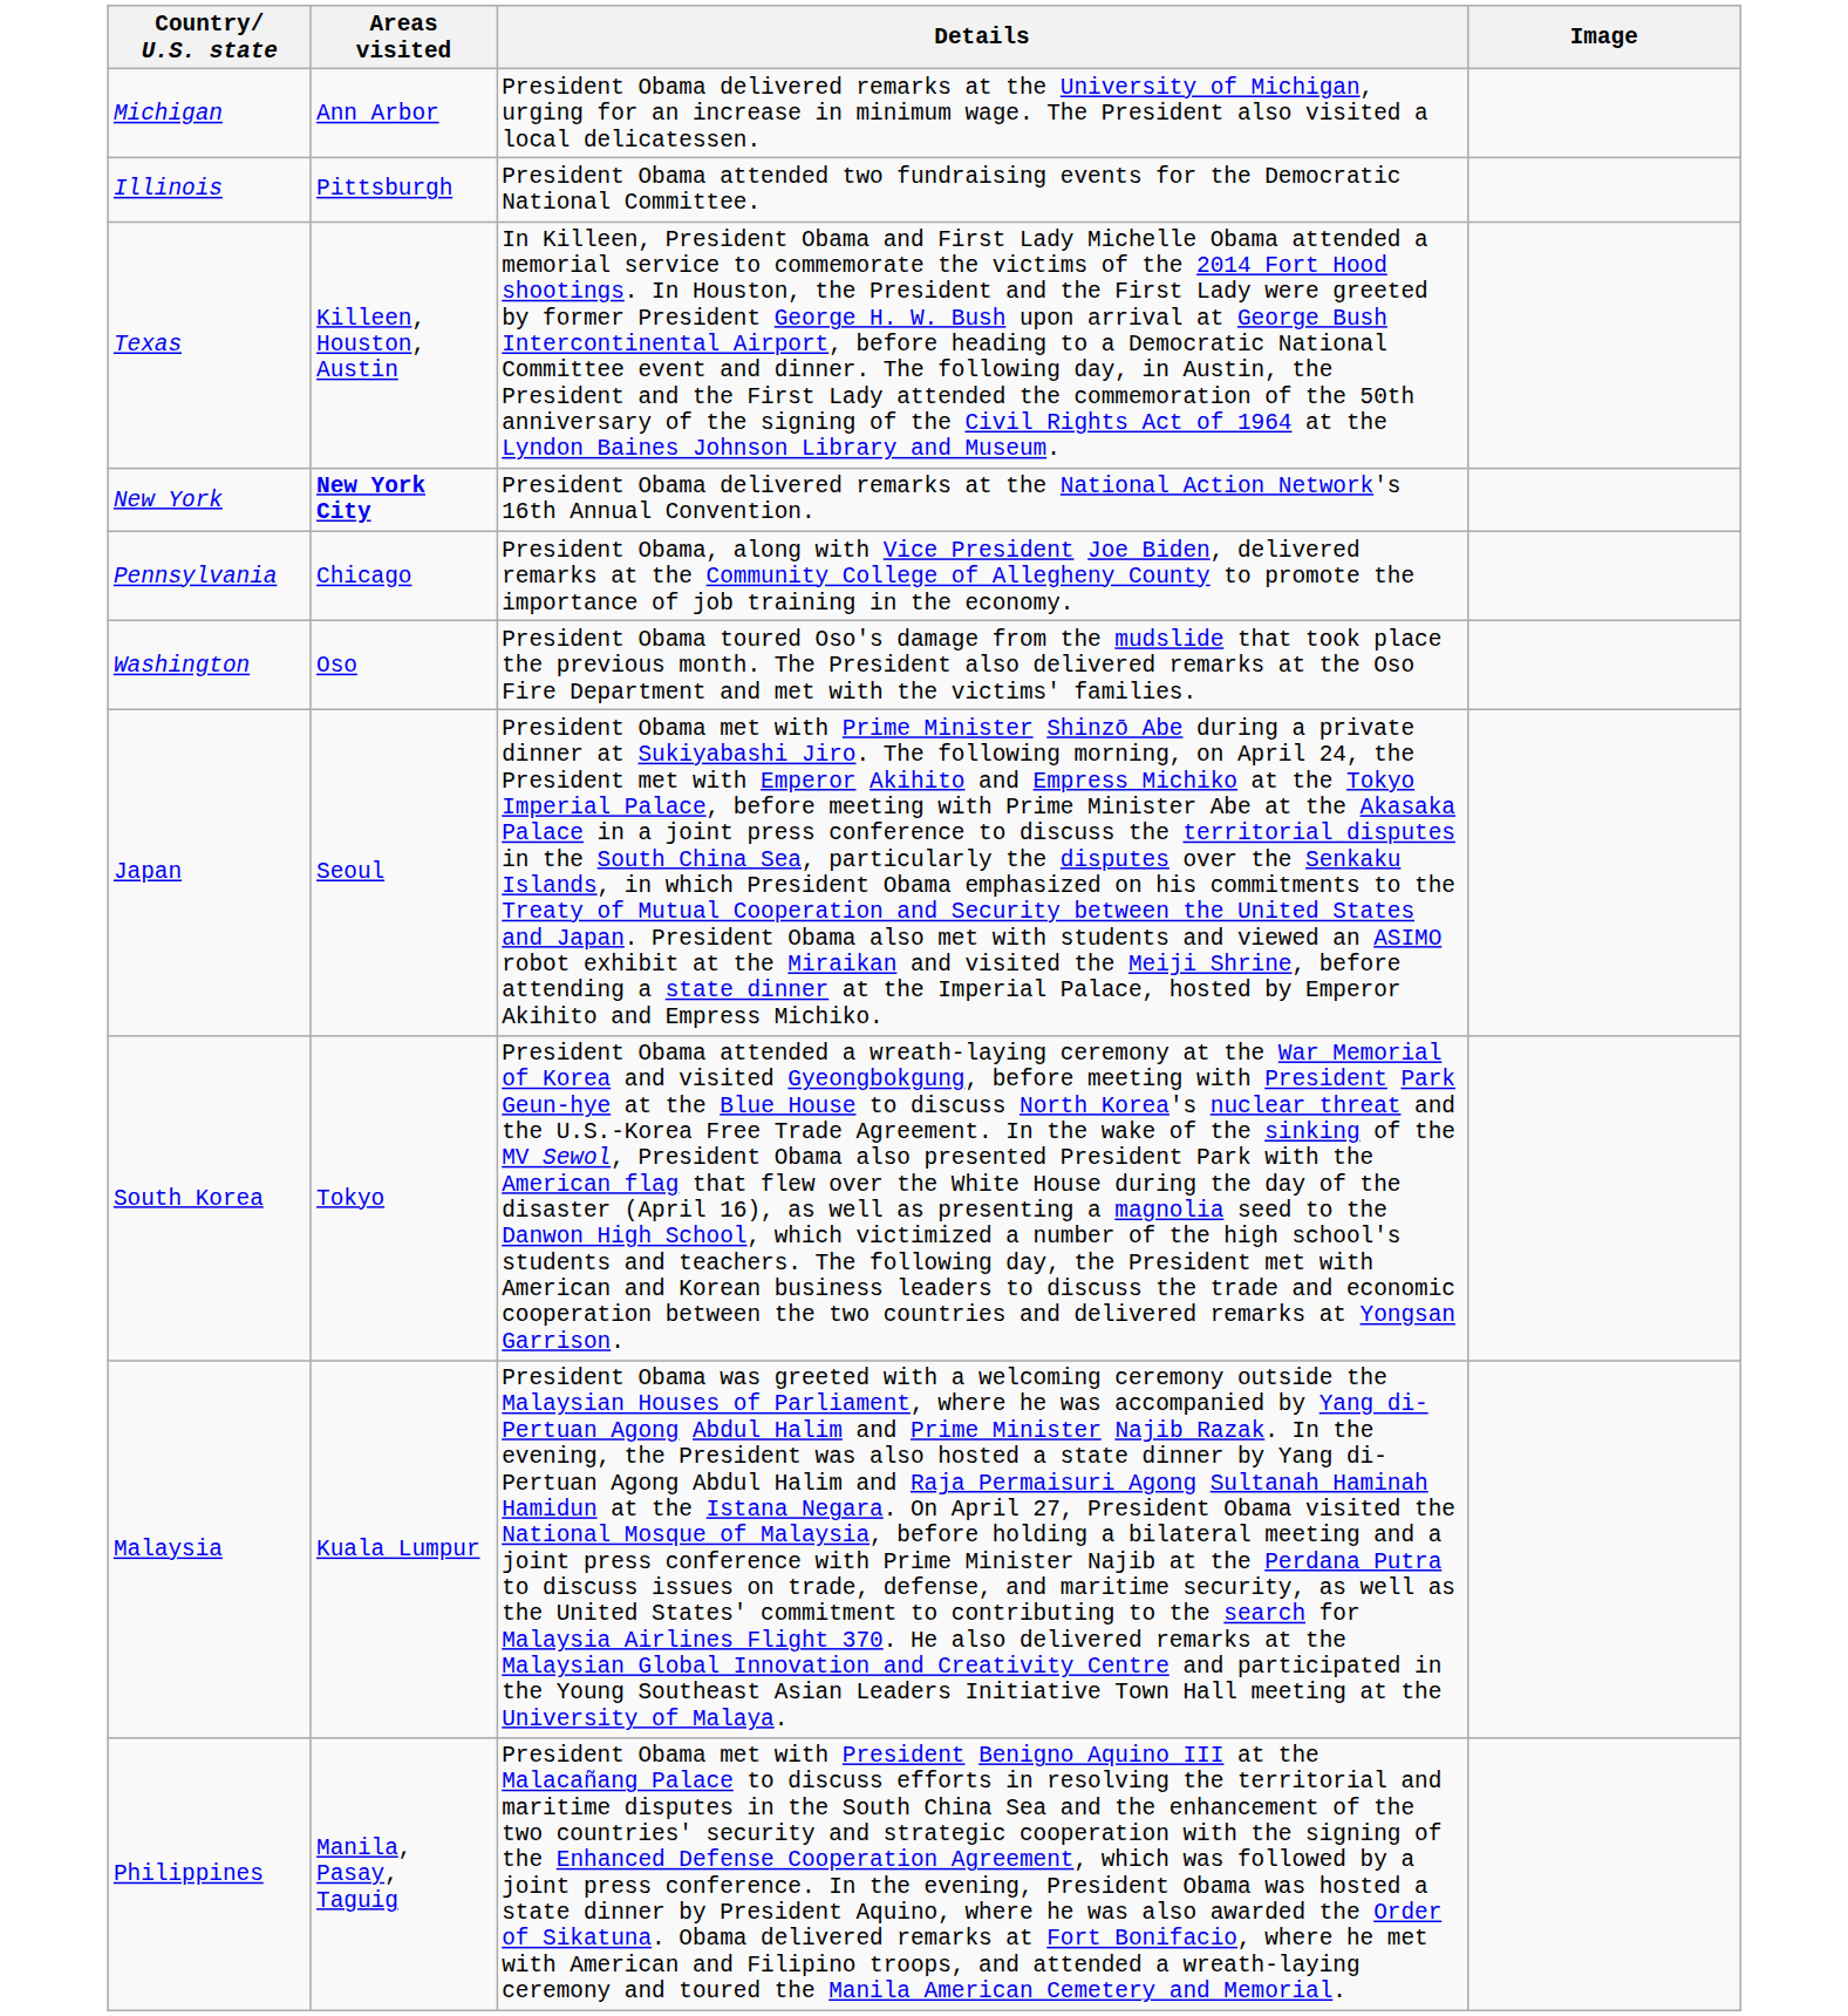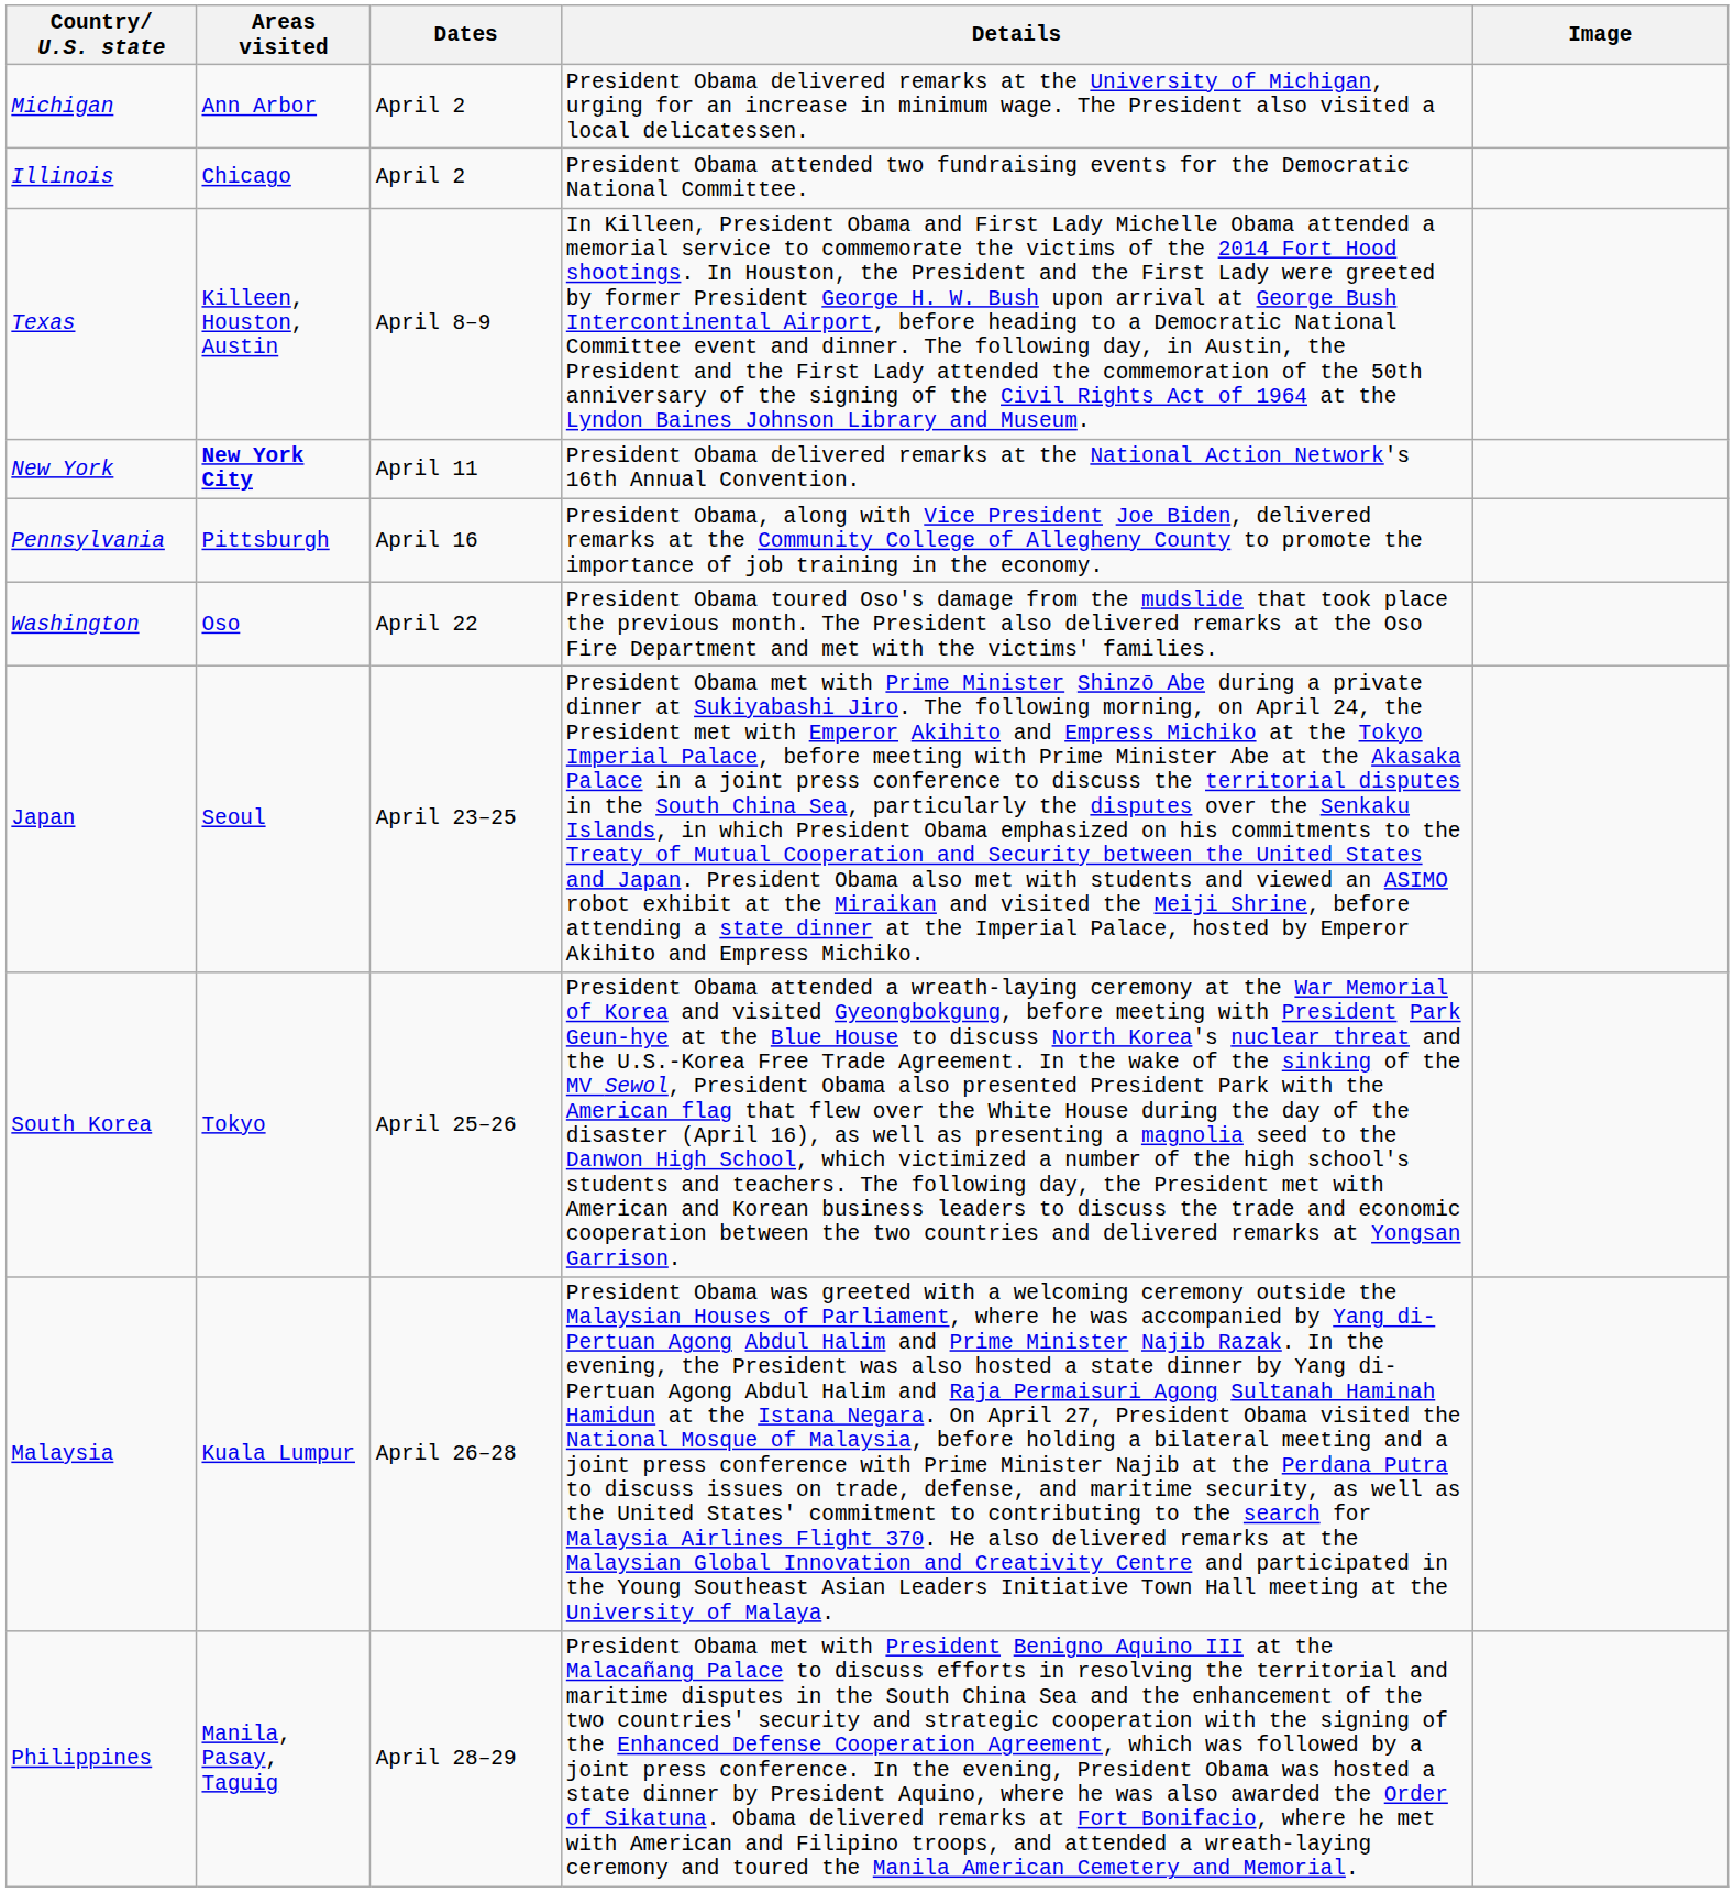+ column: Dates | April 2 | April 2 | April 8–9 | April 11 | April 16 | April 22 | April 23–25 | April 25–26 | April 26–28 | April 28–29
Illinois | Areas visited: Pittsburgh -> Chicago
Pennsylvania | Areas visited: Chicago -> Pittsburgh
